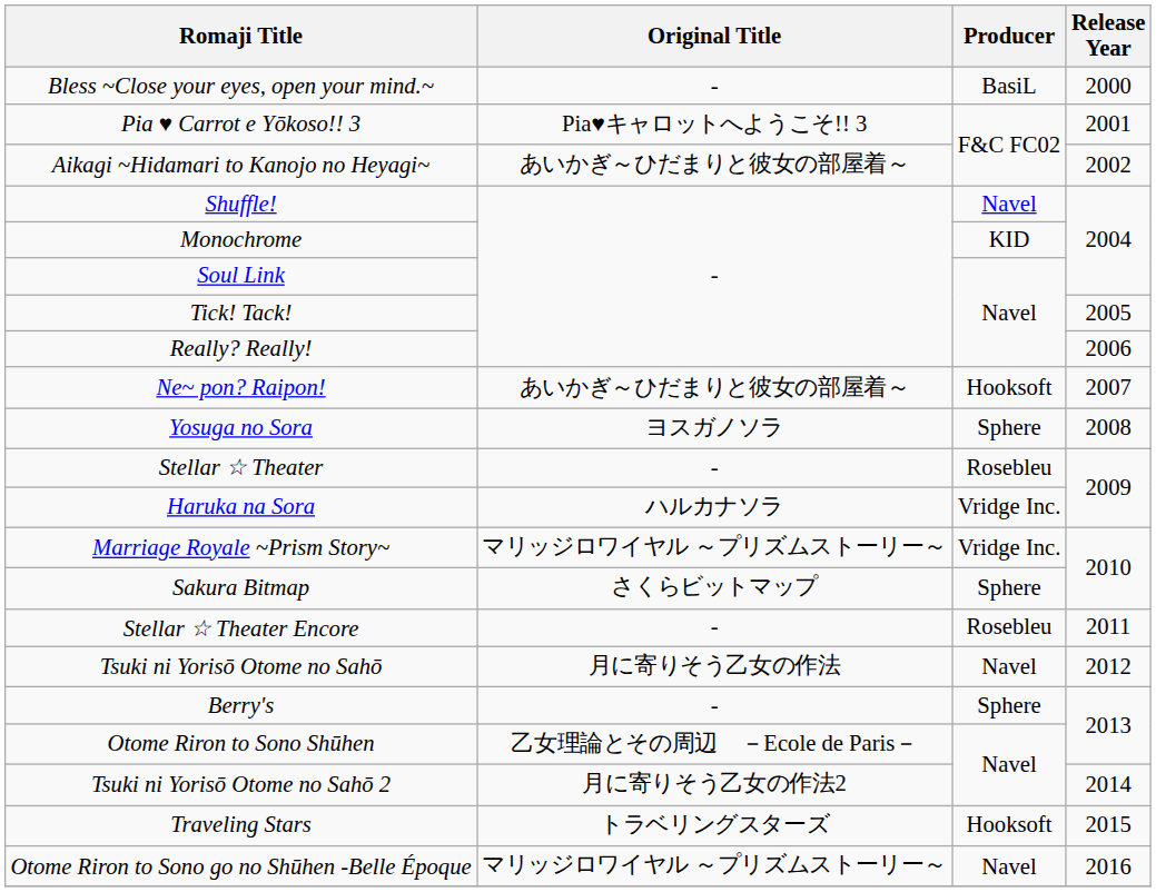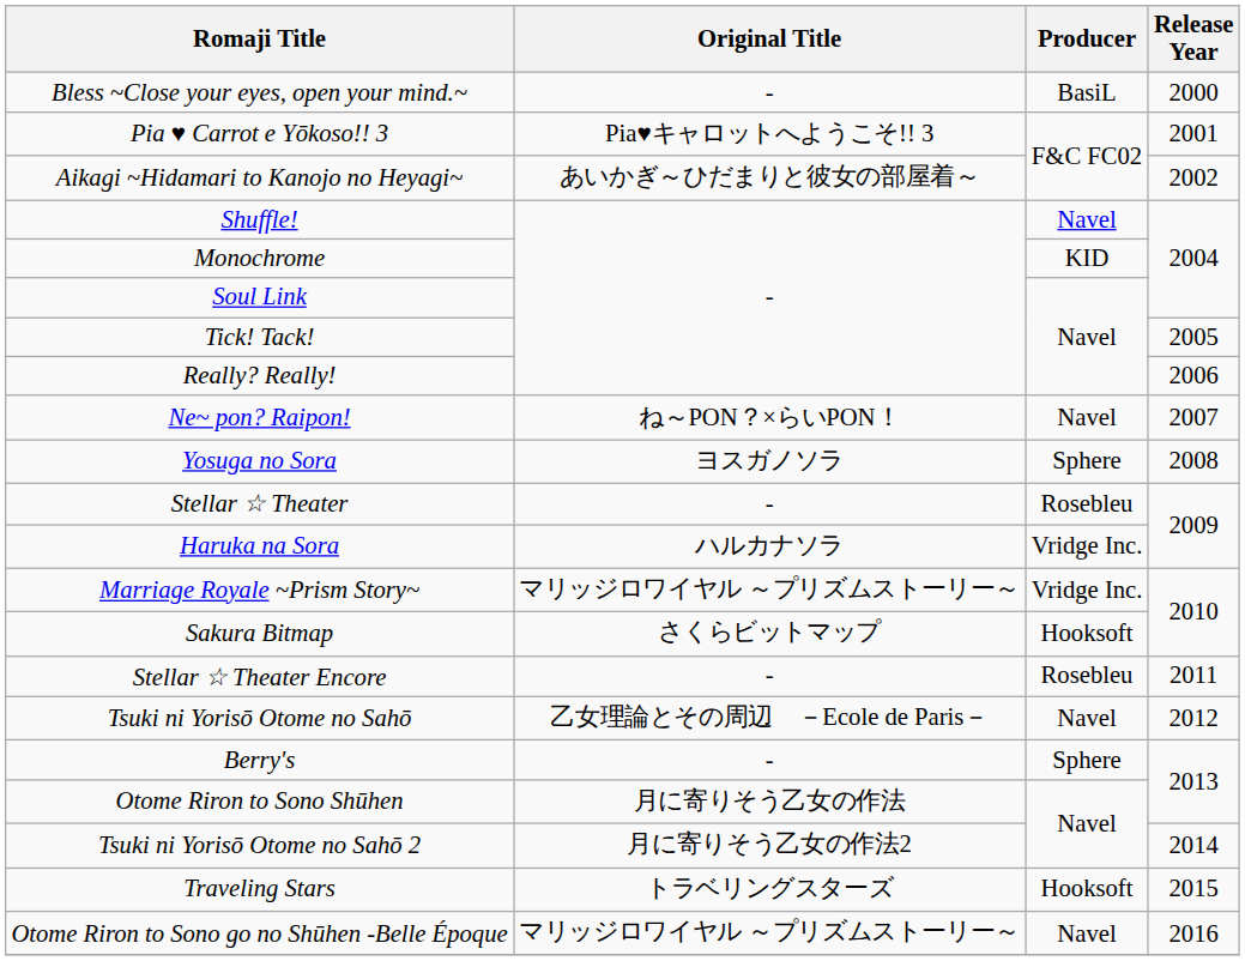Ne~ pon? Raipon! | Original Title: あいかぎ～ひだまりと彼女の部屋着～ -> ね～PON？×らいPON！
Ne~ pon? Raipon! | Producer: Hooksoft -> Navel
Sakura Bitmap | Producer: Sphere -> Hooksoft
Tsuki ni Yorisō Otome no Sahō | Original Title: 月に寄りそう乙女の作法 -> 乙女理論とその周辺 －Ecole de Paris－
Otome Riron to Sono Shūhen | Original Title: 乙女理論とその周辺 －Ecole de Paris－ -> 月に寄りそう乙女の作法
